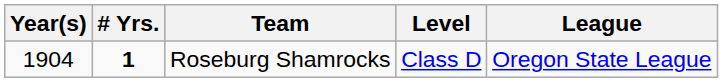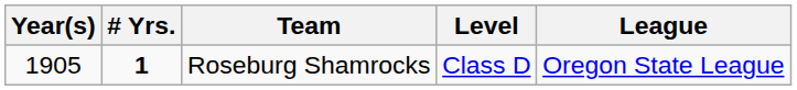Roseburg Shamrocks | Year(s): 1904 -> 1905
